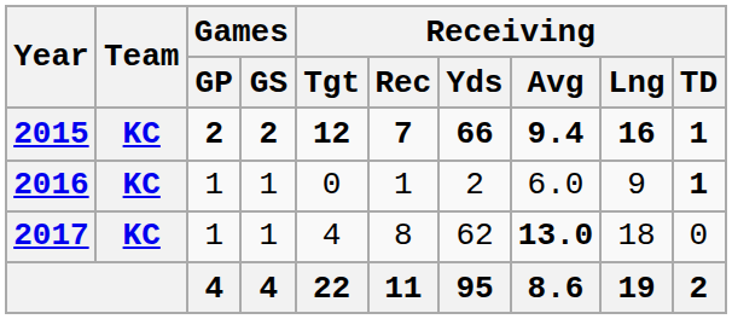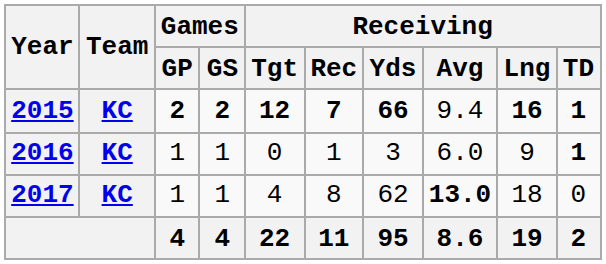2015 | Receiving / Avg: bold -> normal
2016 | Receiving / Yds: 2 -> 3
